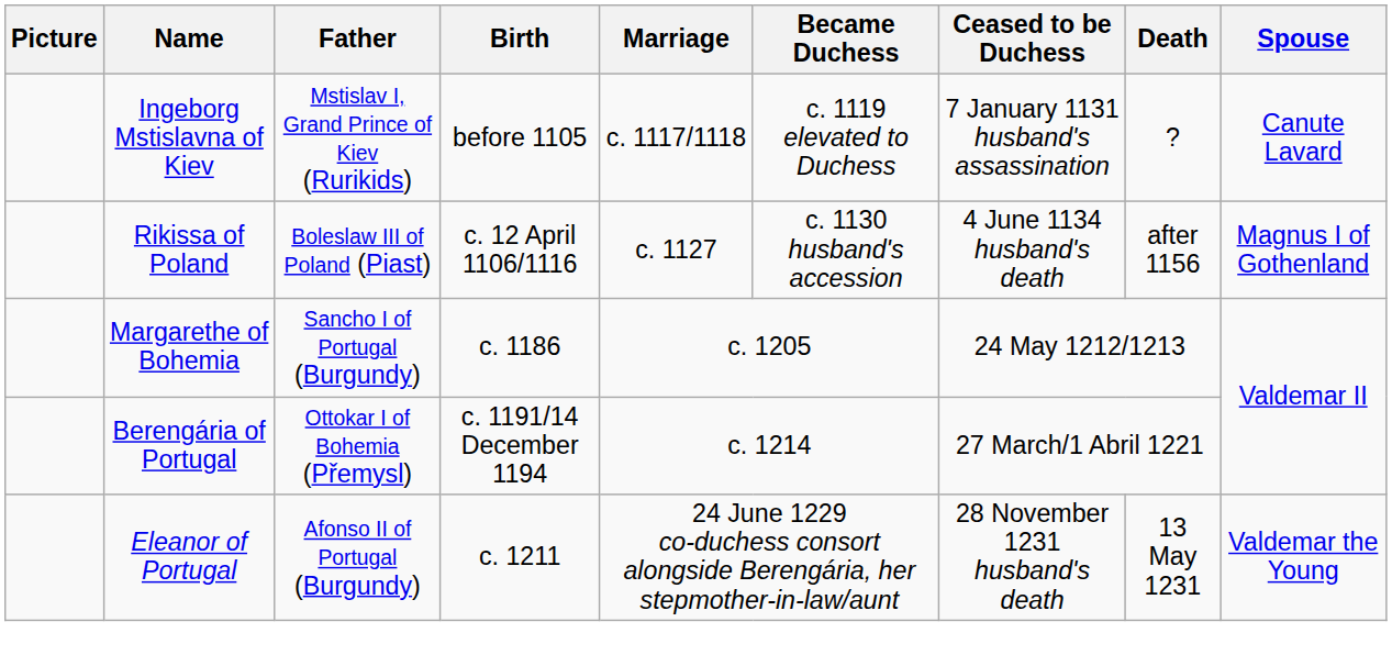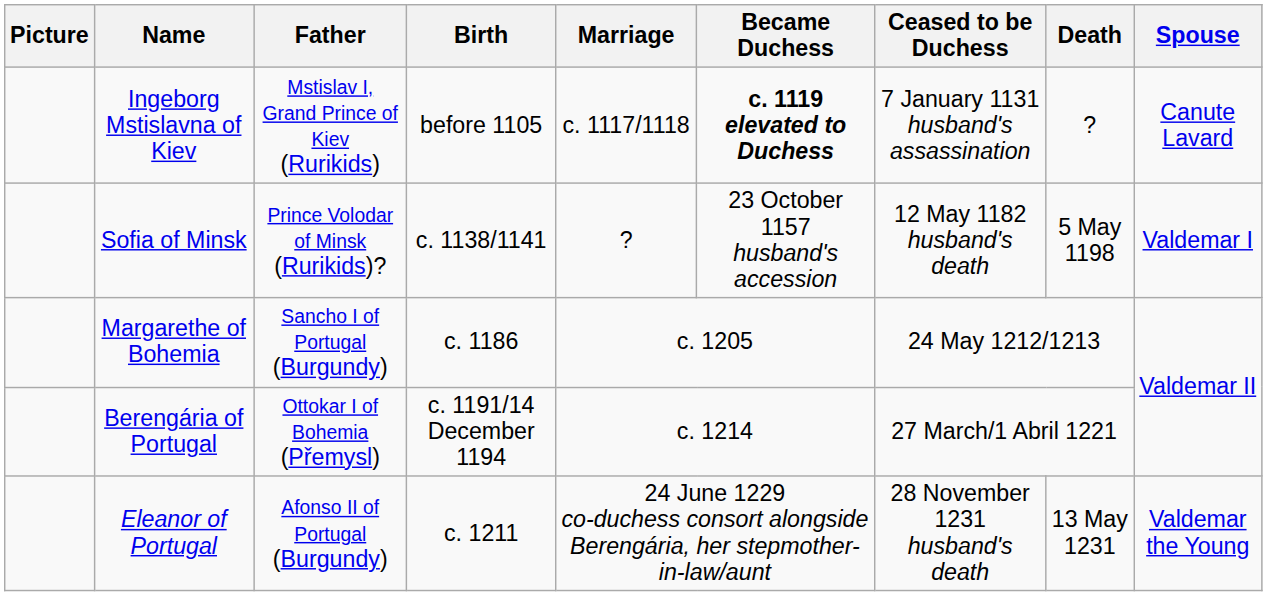Ingeborg Mstislavna of Kiev | Became Duchess: normal -> bold
- row: Rikissa of Poland | Boleslaw III of Poland (Piast) | c. 12 April 1106/1116 | c. 1127 | c. 1130 husband's accession | 4 June 1134 husband's death | after 1156 | Magnus I of Gothenland
+ row: Sofia of Minsk | Prince Volodar of Minsk (Rurikids)? | c. 1138/1141 | ? | 23 October 1157 husband's accession | 12 May 1182 husband's death | 5 May 1198 | Valdemar I
